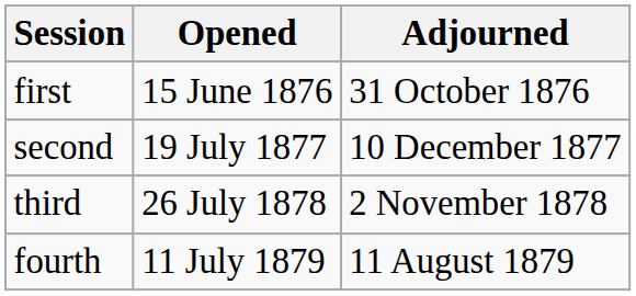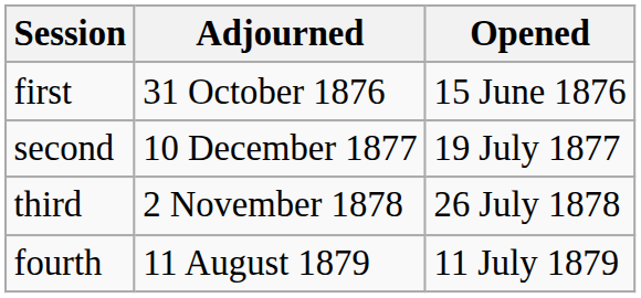columns swapped: Opened <-> Adjourned
